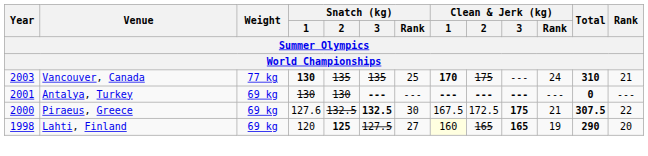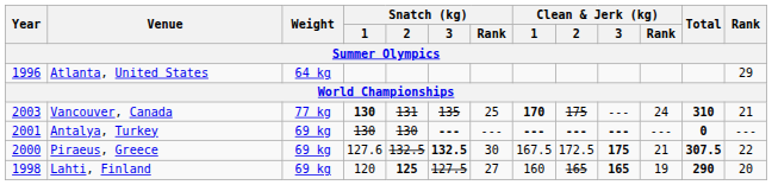+ row: 1996 | Atlanta, United States | 64 kg | 29
Vancouver, Canada | Snatch (kg) / 2: 135 -> 131
Lahti, Finland | Clean & Jerk (kg) / 1: lightyellow background -> no background
